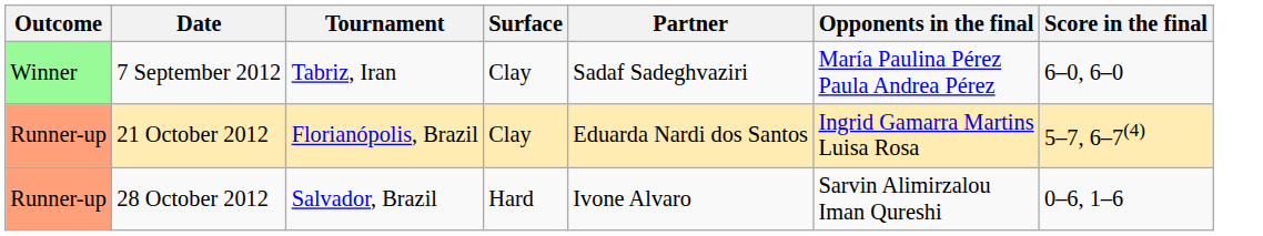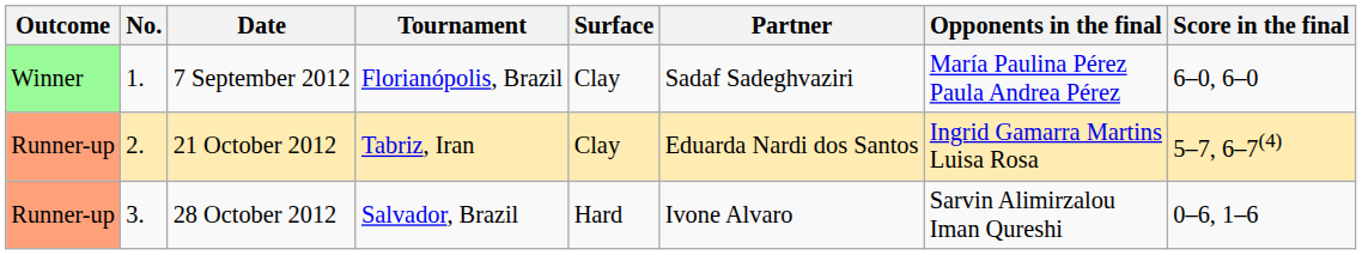+ column: No. | 1. | 2. | 3.
7 September 2012 | Tournament: Tabriz, Iran -> Florianópolis, Brazil
21 October 2012 | Tournament: Florianópolis, Brazil -> Tabriz, Iran
